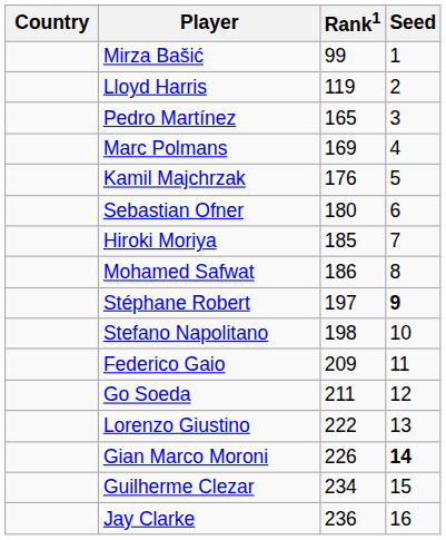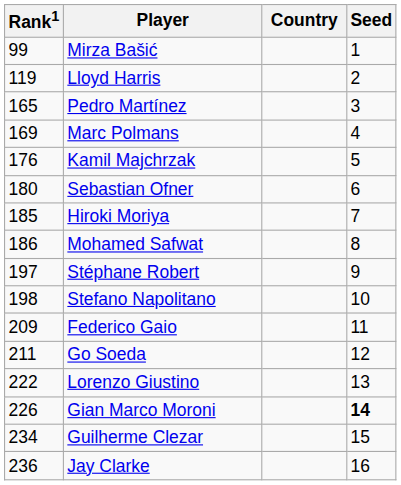columns swapped: Country <-> Rank1
Stéphane Robert | Seed: bold -> normal
